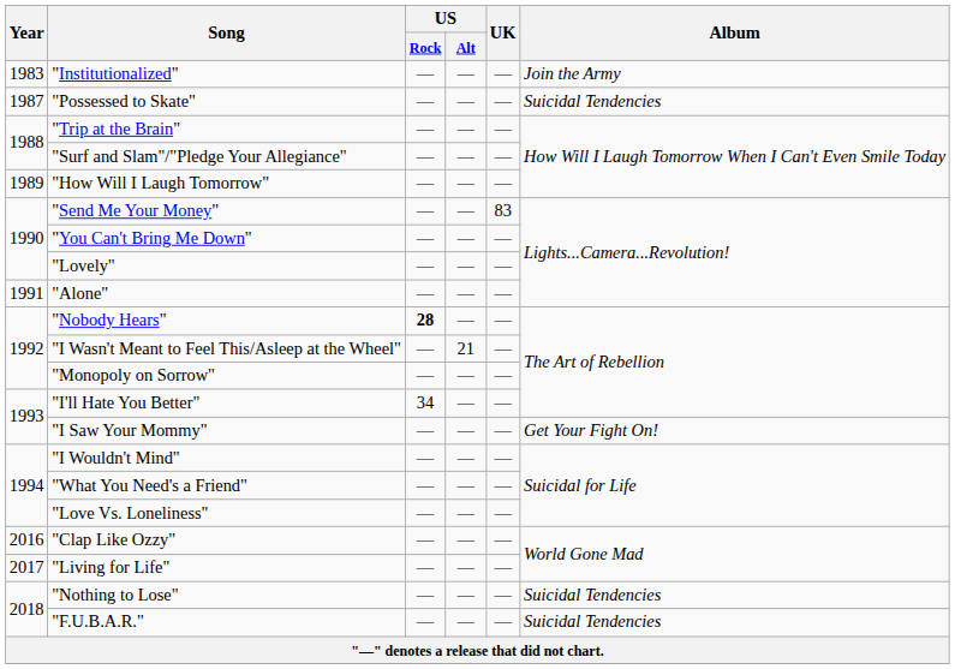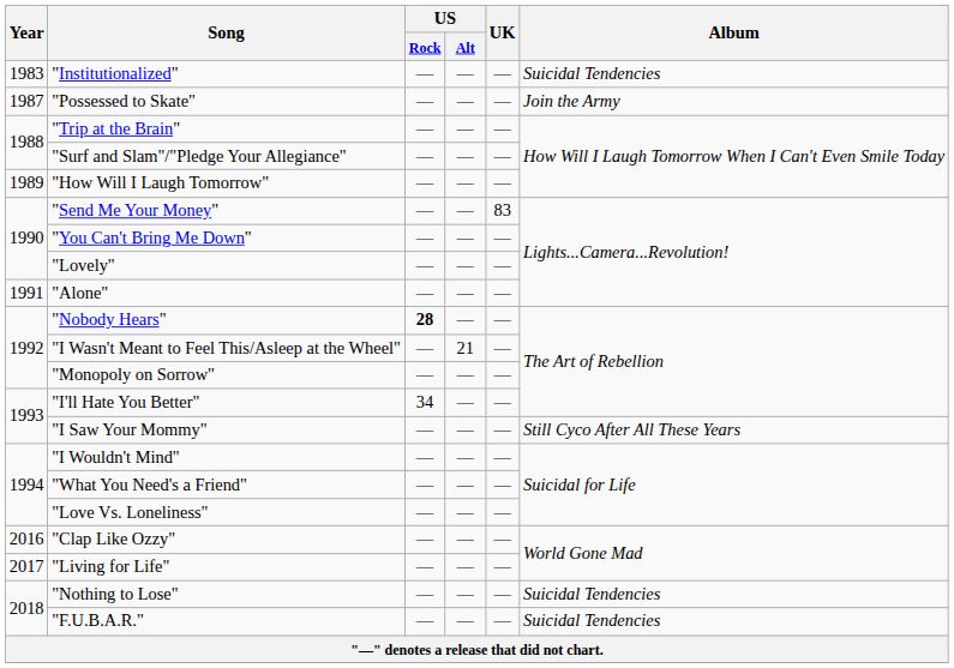"Institutionalized" | Album: Join the Army -> Suicidal Tendencies
"Possessed to Skate" | Album: Suicidal Tendencies -> Join the Army
"I Saw Your Mommy" | Album: Get Your Fight On! -> Still Cyco After All These Years
